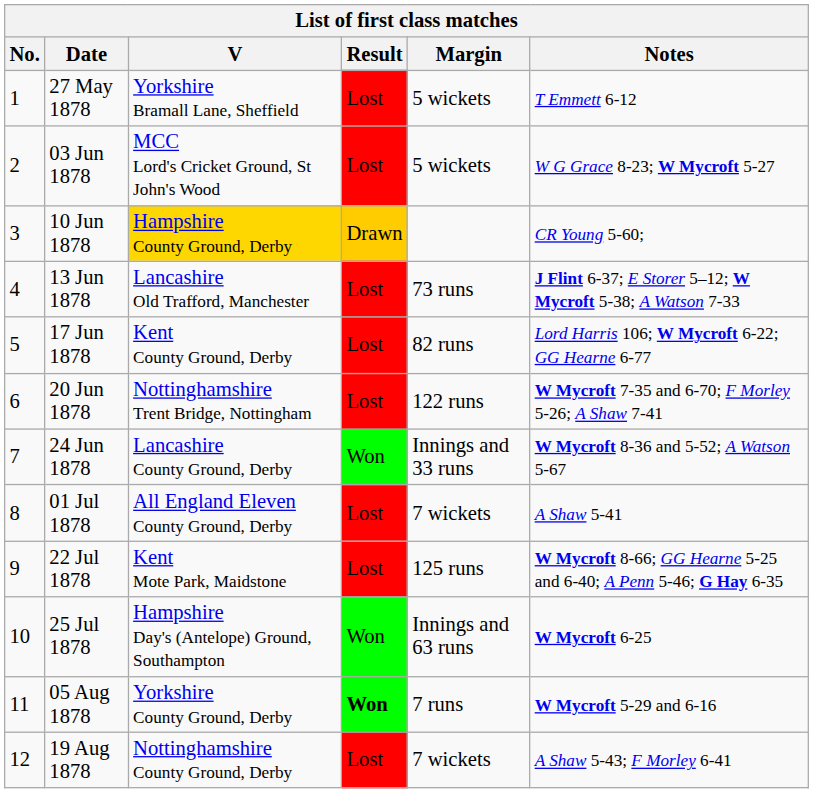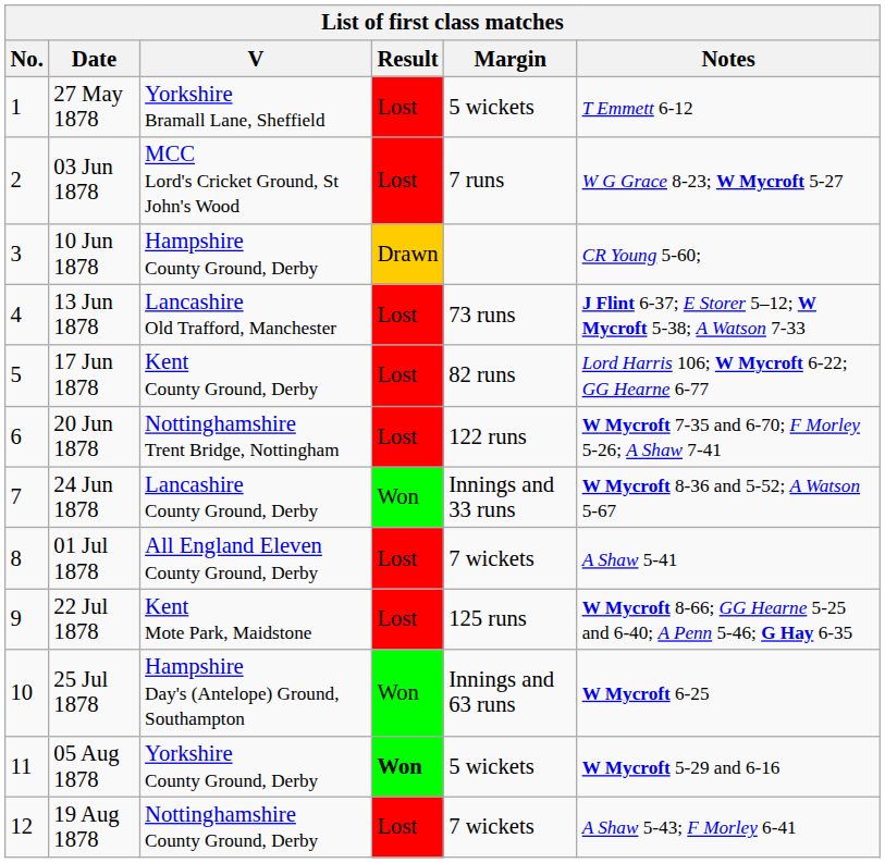03 Jun 1878 | Margin: 5 wickets -> 7 runs
10 Jun 1878 | V: gold background -> no background
05 Aug 1878 | Margin: 7 runs -> 5 wickets
